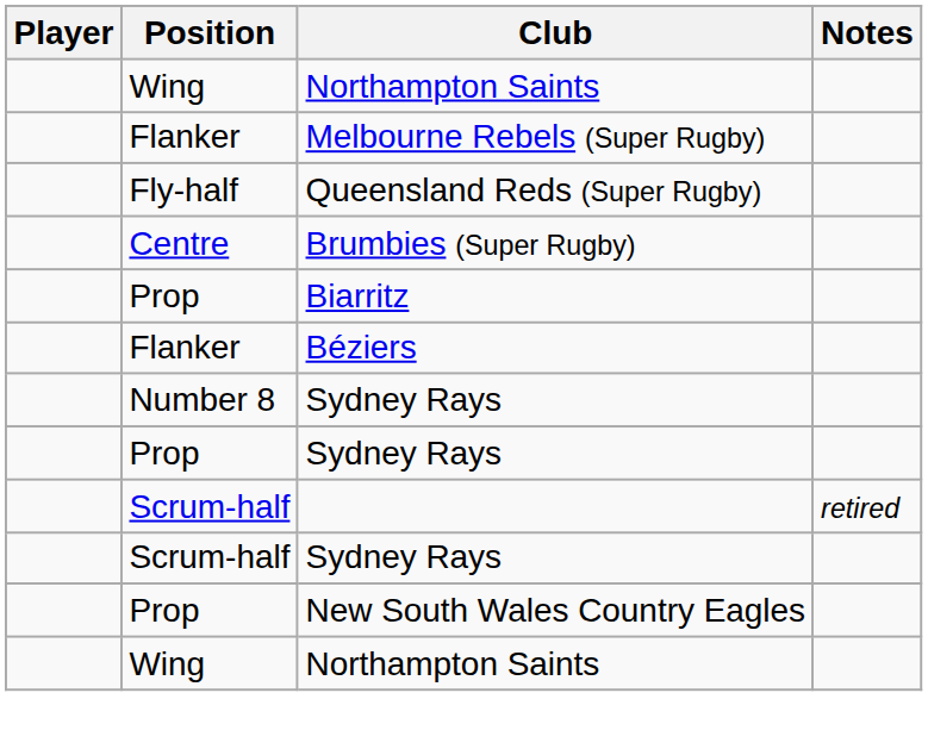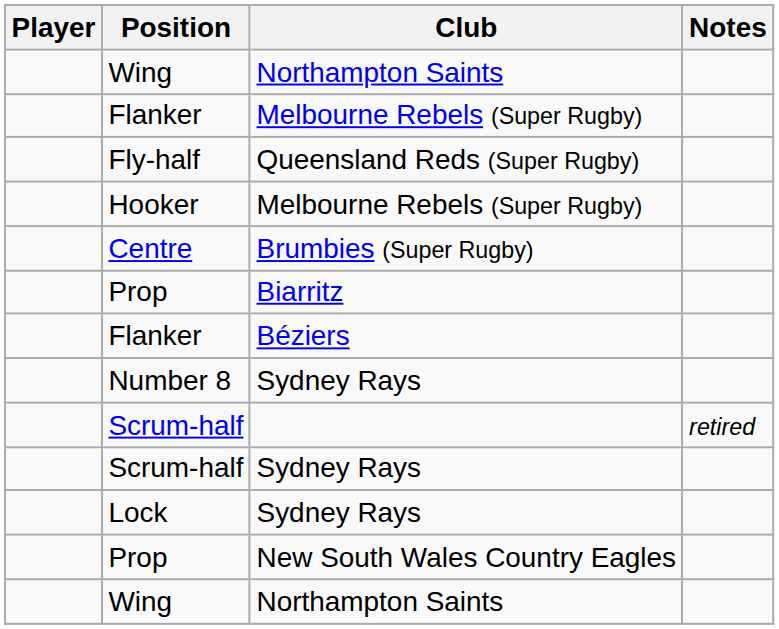+ row: Hooker | Melbourne Rebels (Super Rugby)
- row: Prop | Sydney Rays
+ row: Lock | Sydney Rays
